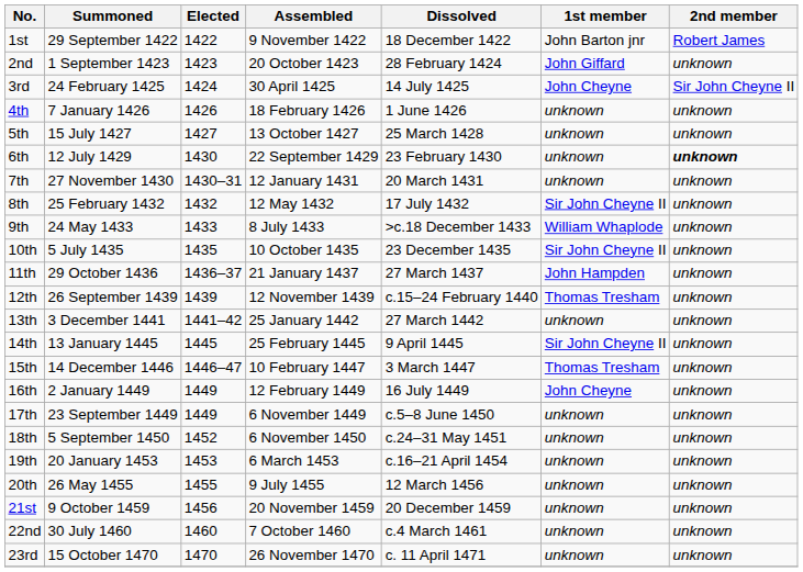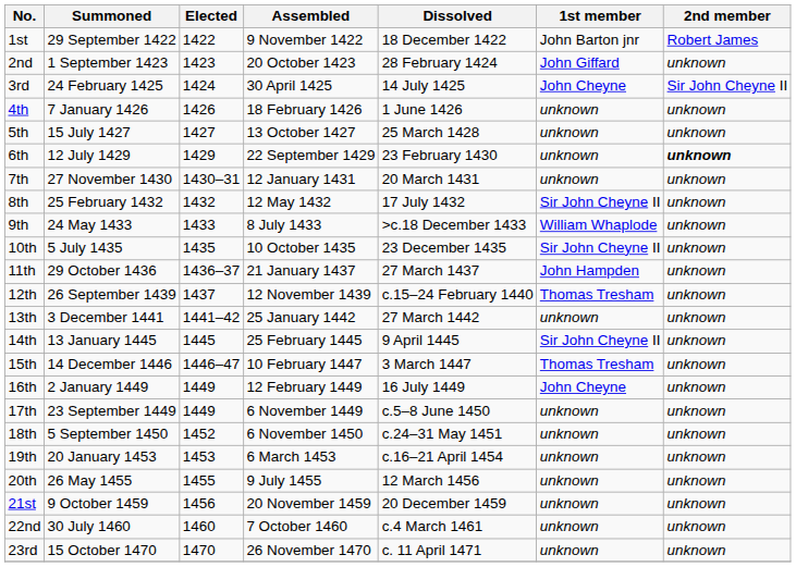6th | Elected: 1430 -> 1429
12th | Elected: 1439 -> 1437
